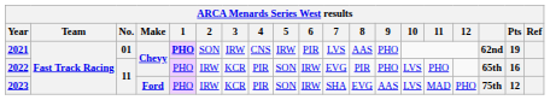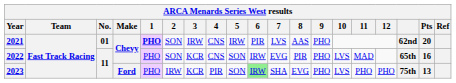2021 | Pts: 19 -> 20
2022 | 2: IRW -> SON
2022 | 4: PIR -> CNS
2022 | 11: PHO -> MAD
2023 | 6: no background -> lightgreen background
2023 | 9: AAS -> PHO
2023 | 11: MAD -> PHO
2023 | Pts: 12 -> 13
